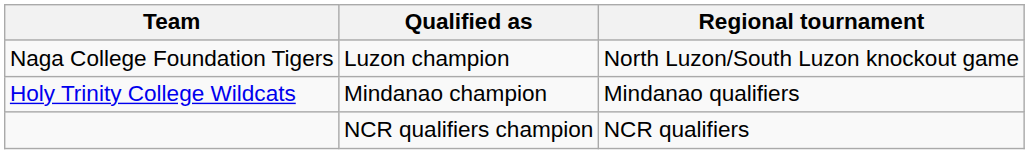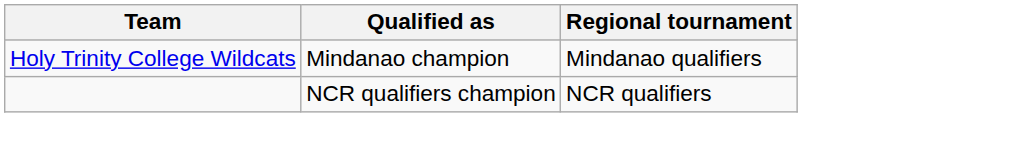- row: Naga College Foundation Tigers | Luzon champion | North Luzon/South Luzon knockout game
